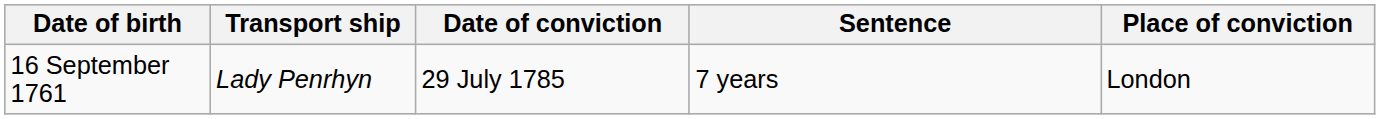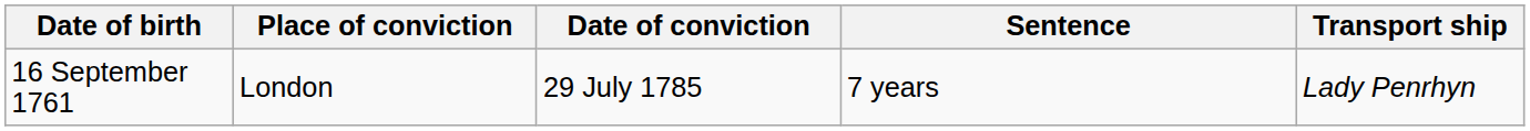columns swapped: Place of conviction <-> Transport ship
